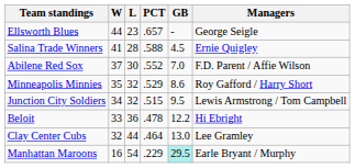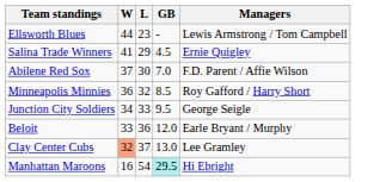- column: PCT | .657 | .588 | .552 | .529 | .515 | .478 | .464 | .229
Ellsworth Blues | Managers: George Seigle -> Lewis Armstrong / Tom Campbell
Salina Trade Winners | L: 28 -> 29
Minneapolis Minnies | W: 35 -> 36
Minneapolis Minnies | GB: 8.6 -> 8.5
Junction City Soldiers | L: 32 -> 33
Junction City Soldiers | Managers: Lewis Armstrong / Tom Campbell -> George Seigle
Beloit | GB: 12.2 -> 12.0
Beloit | Managers: Hi Ebright -> Earle Bryant / Murphy
Clay Center Cubs | W: no background -> lightsalmon background
Clay Center Cubs | L: 44 -> 37
Manhattan Maroons | Managers: Earle Bryant / Murphy -> Hi Ebright
